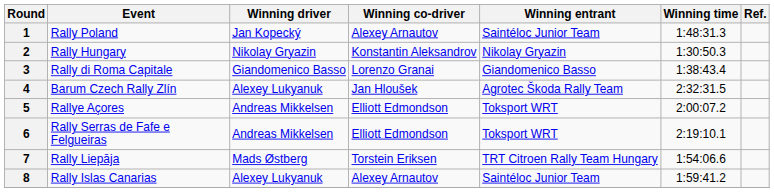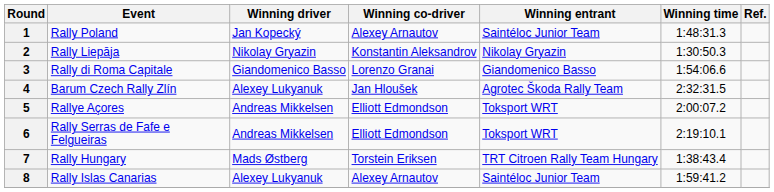2 | Event: Rally Hungary -> Rally Liepāja
3 | Winning time: 1:38:43.4 -> 1:54:06.6
7 | Event: Rally Liepāja -> Rally Hungary
7 | Winning time: 1:54:06.6 -> 1:38:43.4
